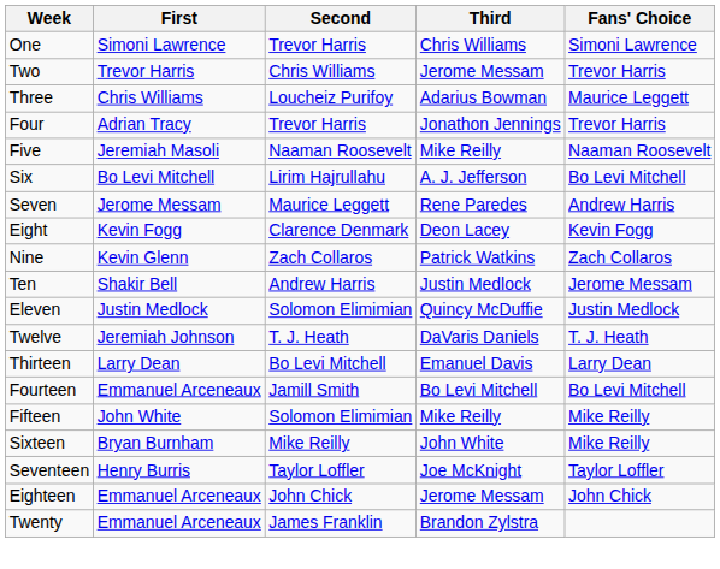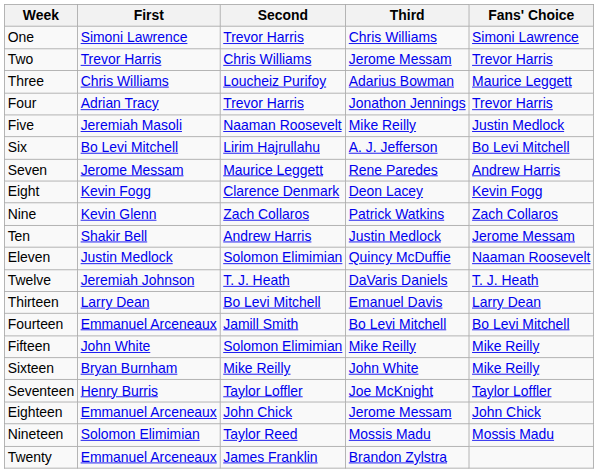Five | Fans' Choice: Naaman Roosevelt -> Justin Medlock
Eleven | Fans' Choice: Justin Medlock -> Naaman Roosevelt
+ row: Nineteen | Solomon Elimimian | Taylor Reed | Mossis Madu | Mossis Madu
